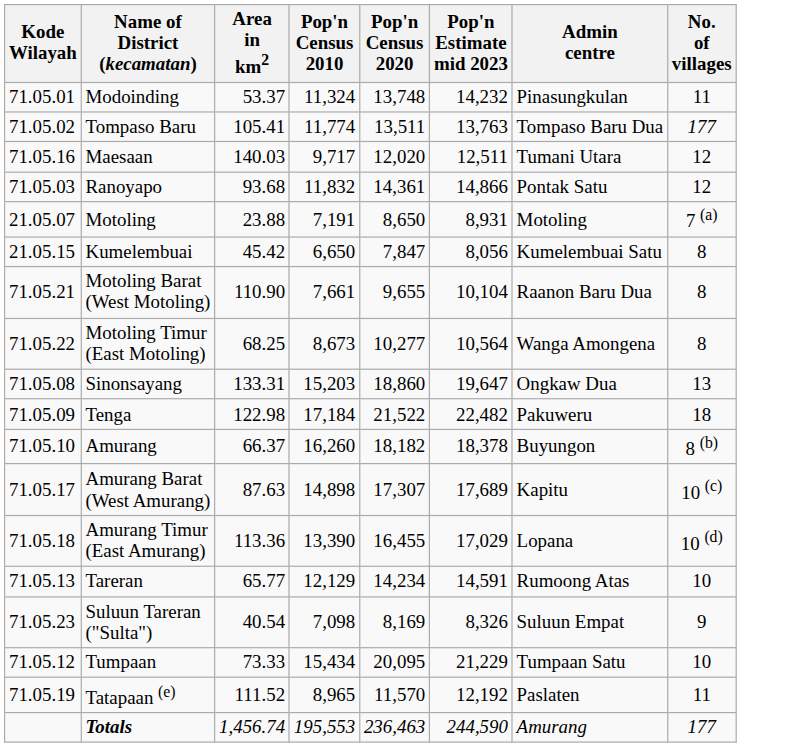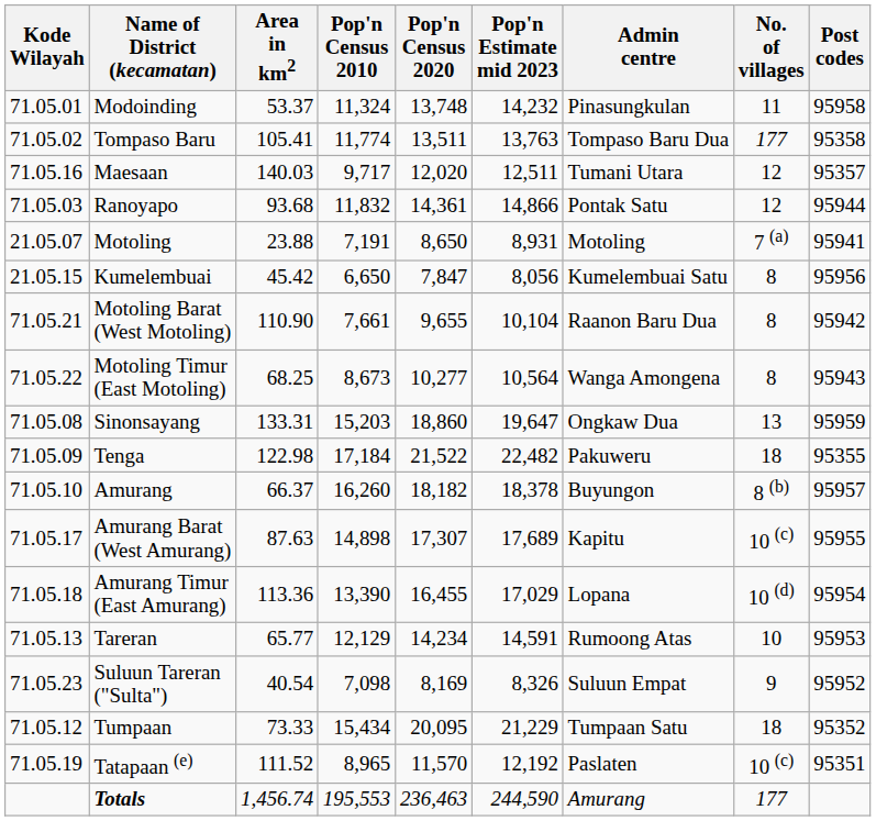+ column: Post codes | 95958 | 95358 | 95357 | 95944 | 95941 | 95956 | 95942 | 95943 | 95959 | 95355 | 95957 | 95955 | 95954 | 95953 | 95952 | 95352 | 95351
Tumpaan | No. of villages: 10 -> 18
Tatapaan (e) | No. of villages: 11 -> 10 (c)
